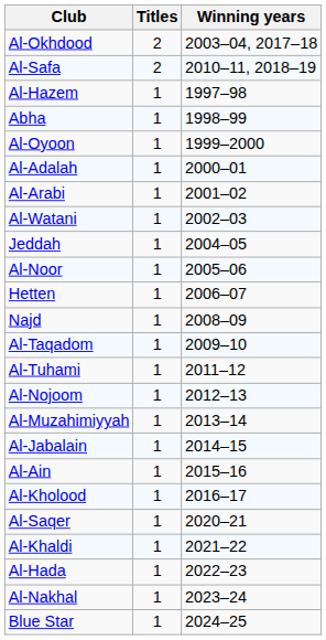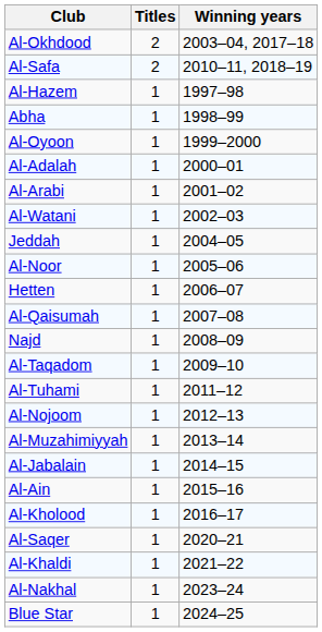+ row: Al-Qaisumah | 1 | 2007–08
- row: Al-Hada | 1 | 2022–23
